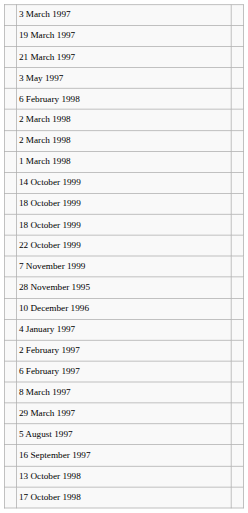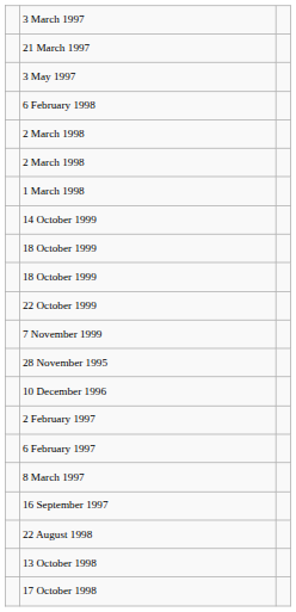- row: 19 March 1997
- row: 4 January 1997
- row: 29 March 1997
- row: 5 August 1997
+ row: 22 August 1998
